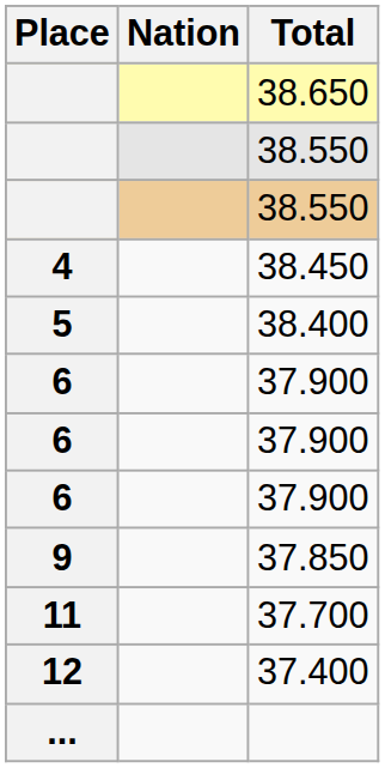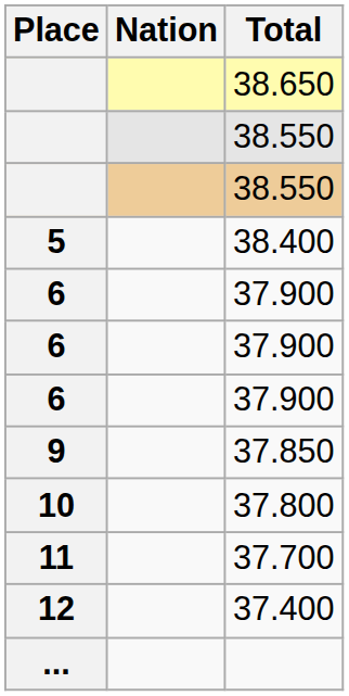- row: 4 | 38.450
+ row: 10 | 37.800
